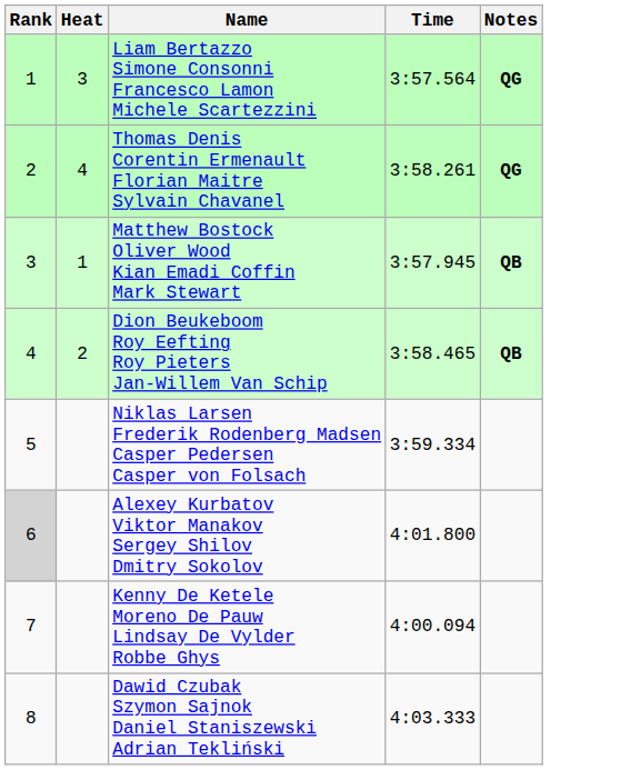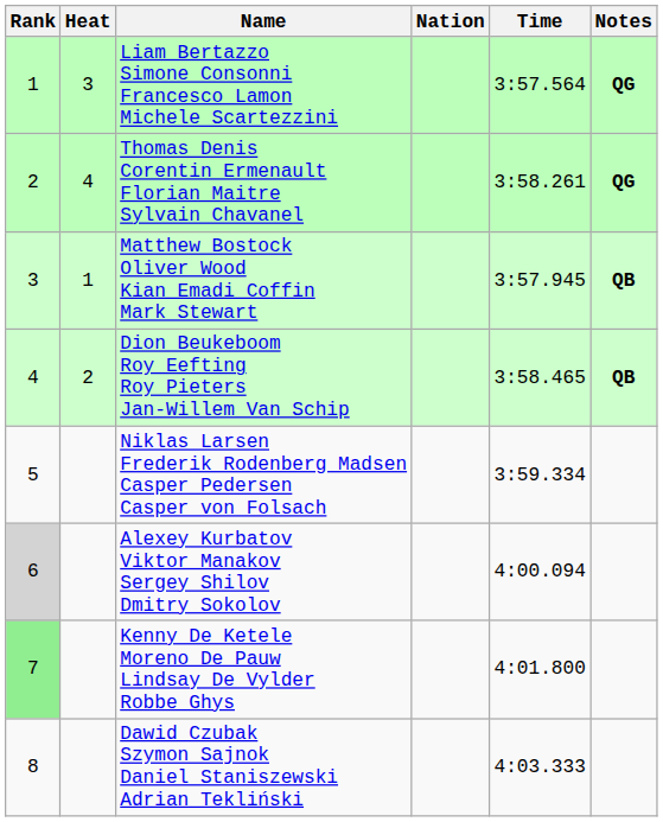+ column: Nation
Alexey Kurbatov Viktor Manakov Sergey Shilov Dmitry Sokolov | Time: 4:01.800 -> 4:00.094
Kenny De Ketele Moreno De Pauw Lindsay De Vylder Robbe Ghys | Rank: no background -> lightgreen background
Kenny De Ketele Moreno De Pauw Lindsay De Vylder Robbe Ghys | Time: 4:00.094 -> 4:01.800
